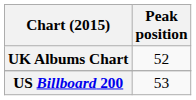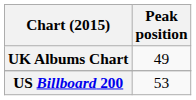UK Albums Chart | Peak position: 52 -> 49
